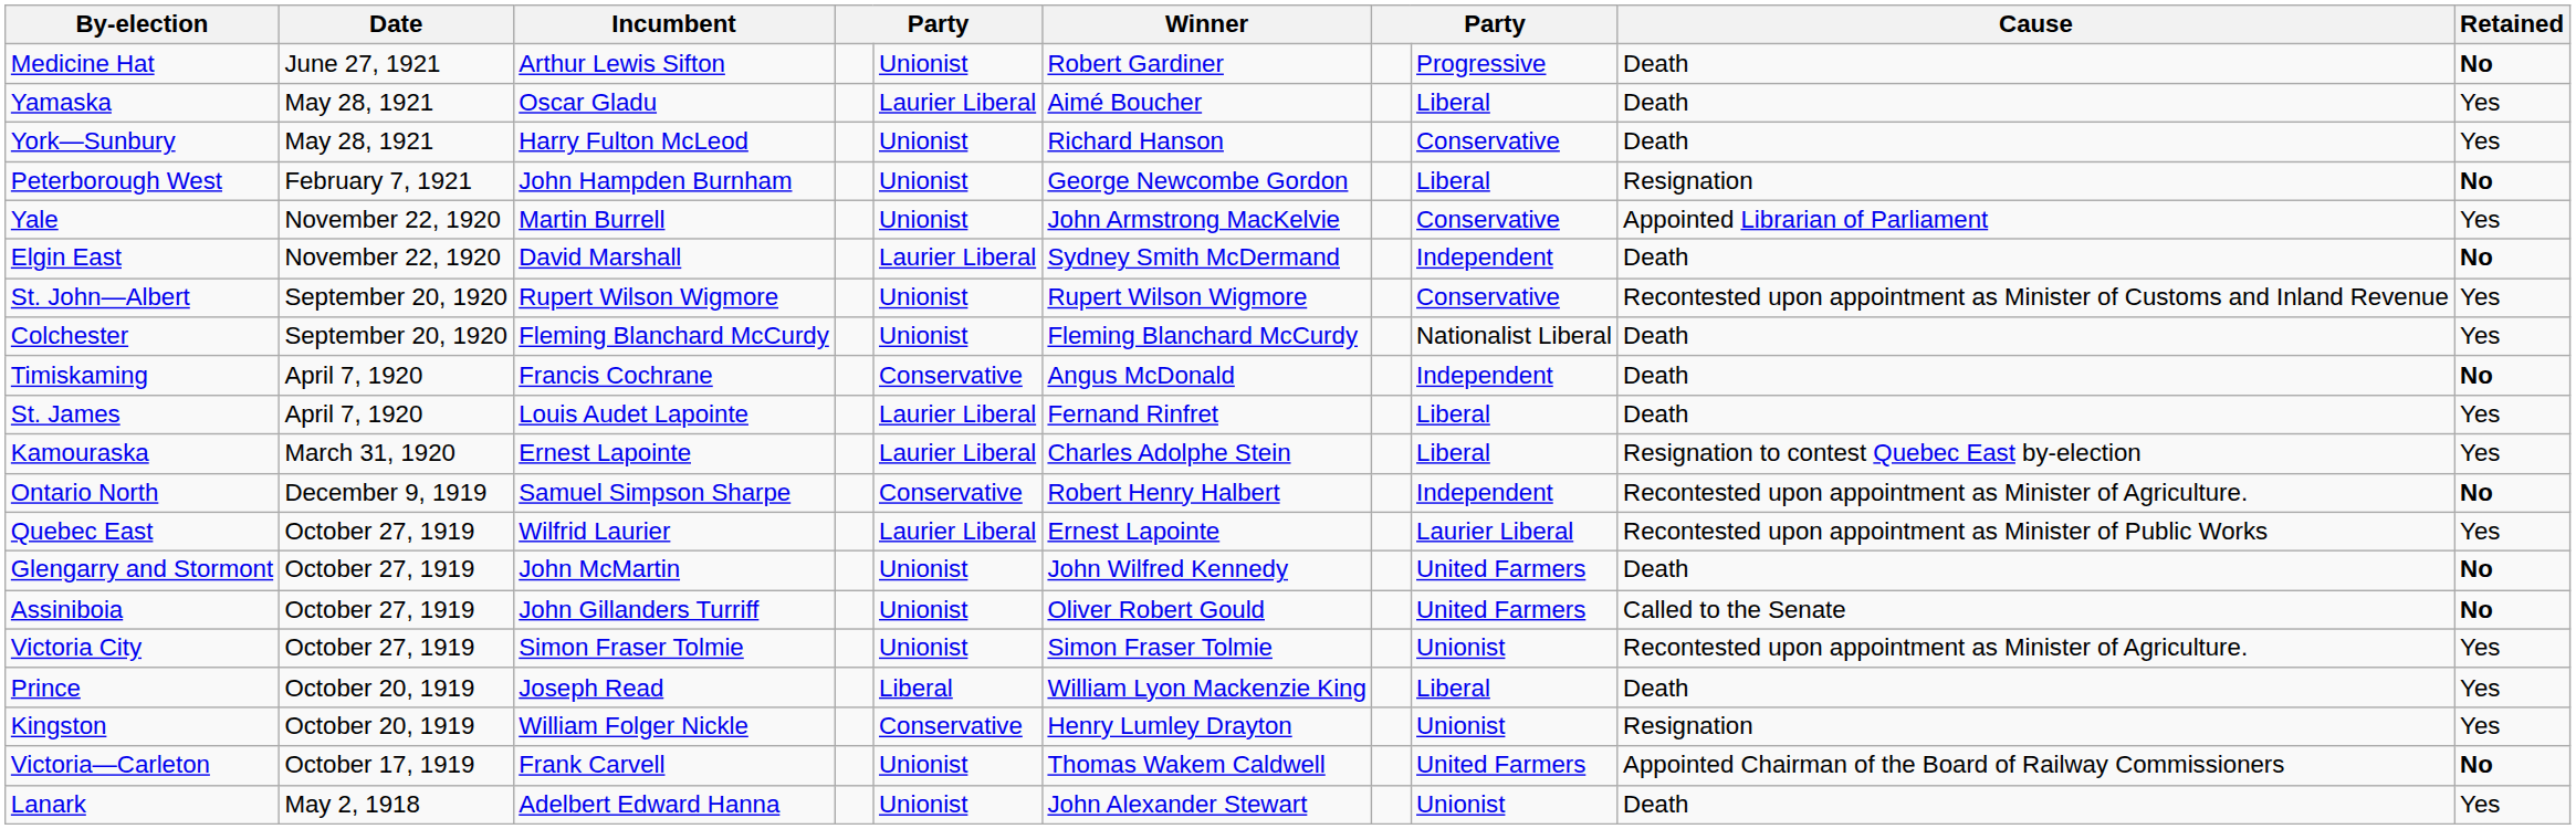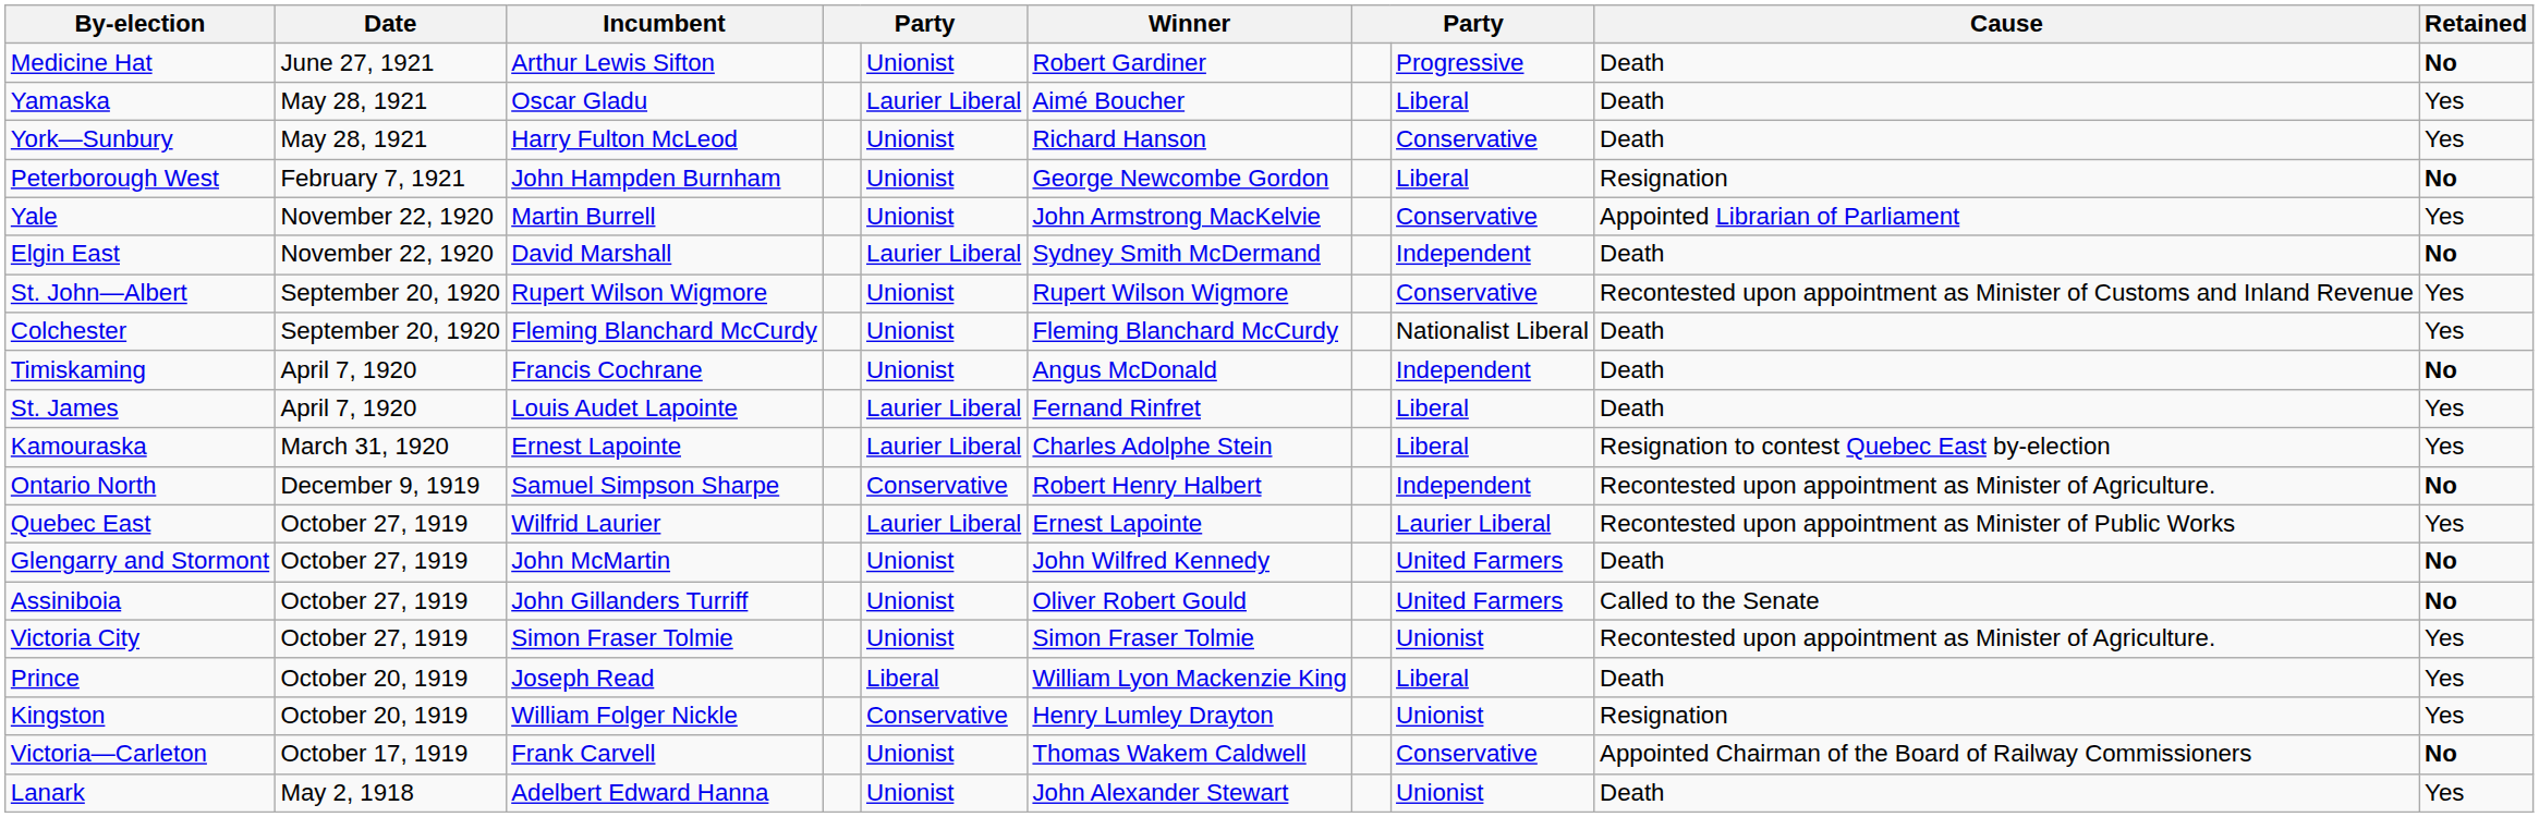Timiskaming | column 5: Conservative -> Unionist
Victoria—Carleton | column 8: United Farmers -> Conservative
